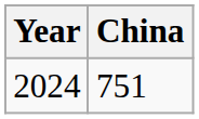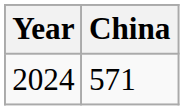2024 | China: 751 -> 571
